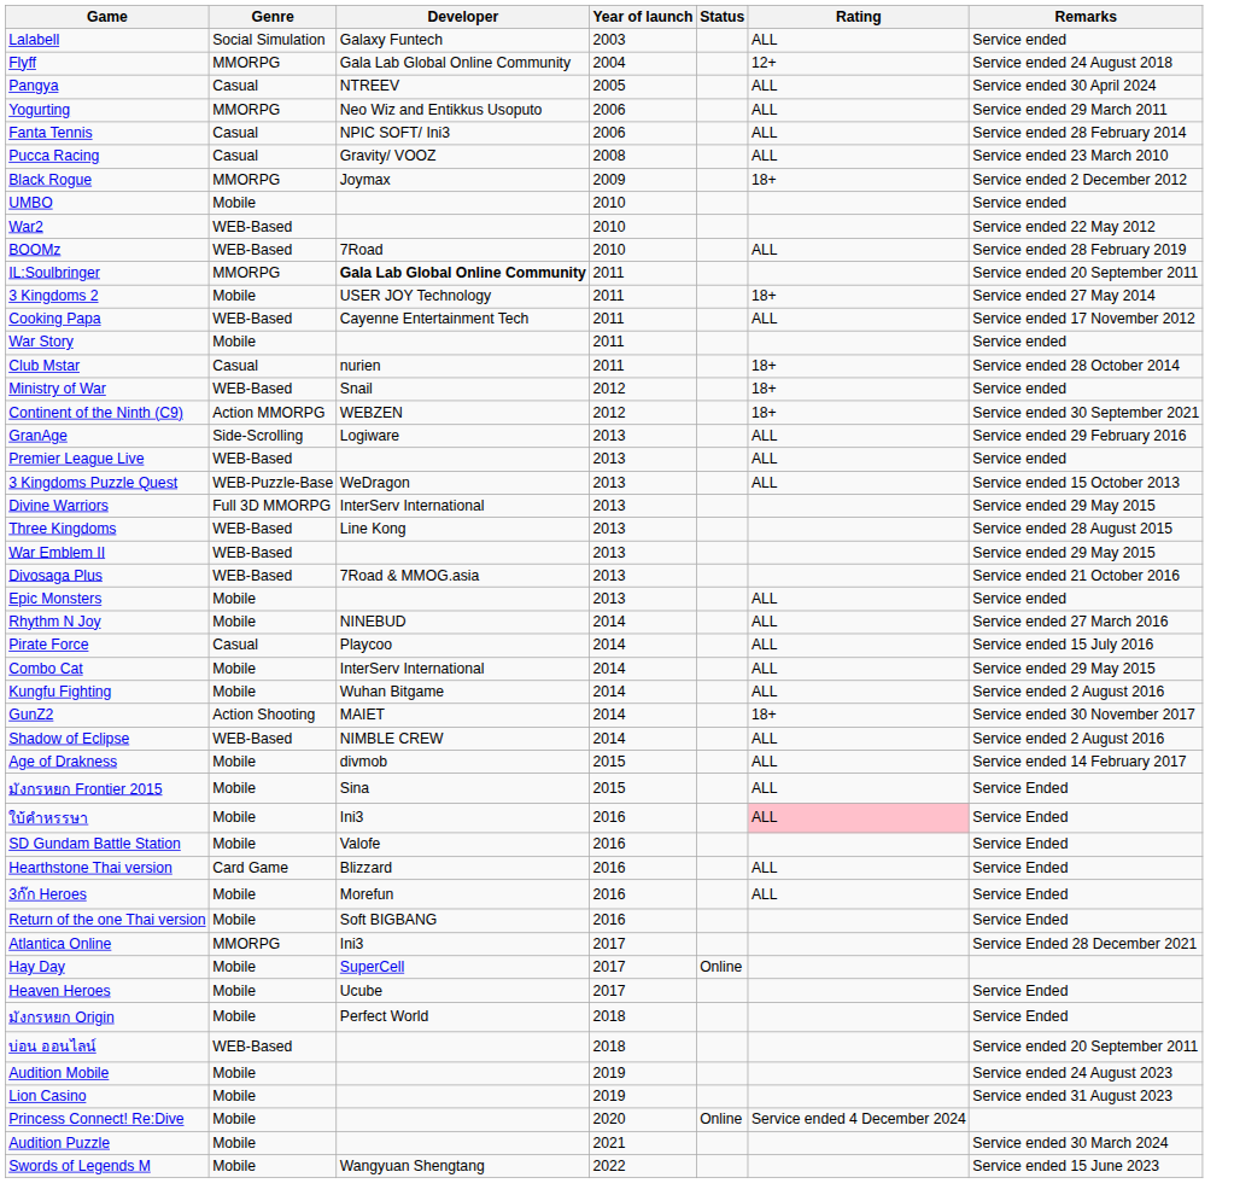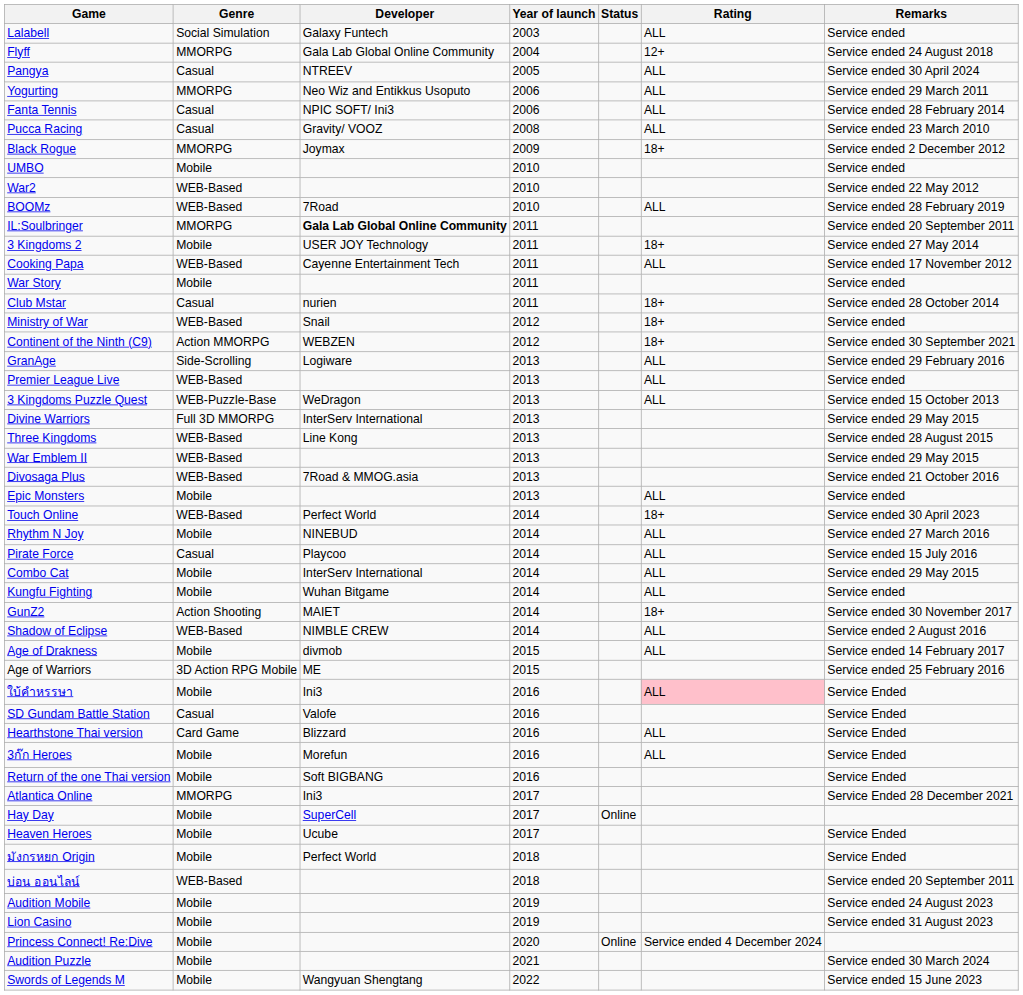+ row: Touch Online | WEB-Based | Perfect World | 2014 | 18+ | Service ended 30 April 2023
Kungfu Fighting | Remarks: Service ended 2 August 2016 -> Service ended
- row: มังกรหยก Frontier 2015 | Mobile | Sina | 2015 | ALL | Service Ended
+ row: Age of Warriors | 3D Action RPG Mobile | ME | 2015 | Service ended 25 February 2016
SD Gundam Battle Station | Genre: Mobile -> Casual
